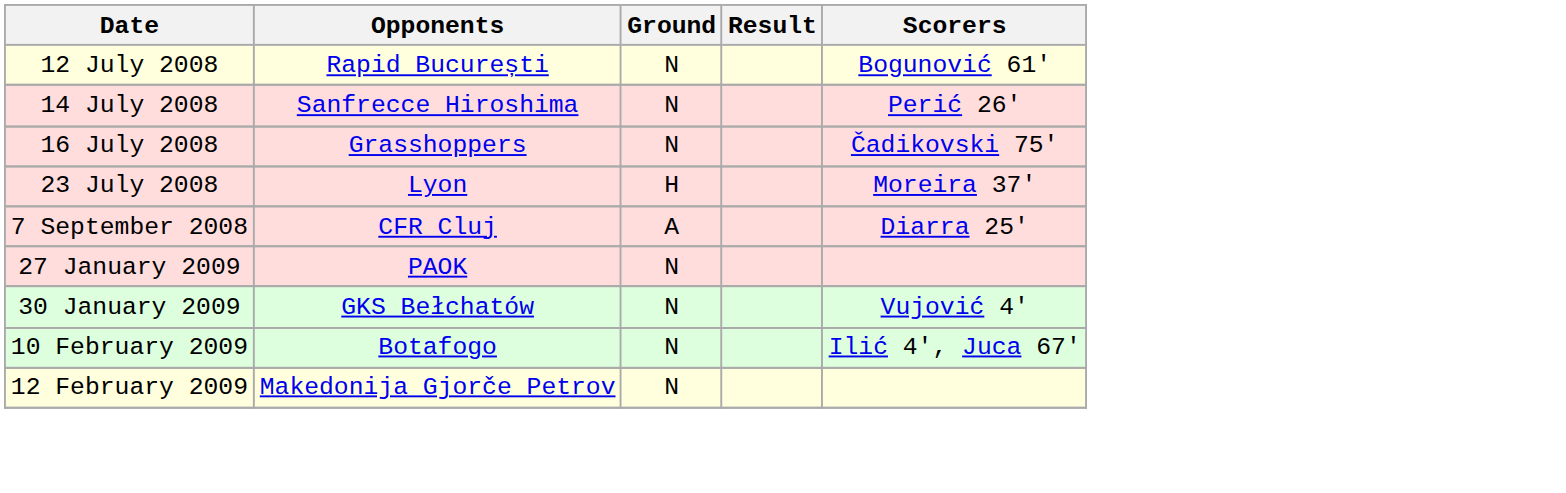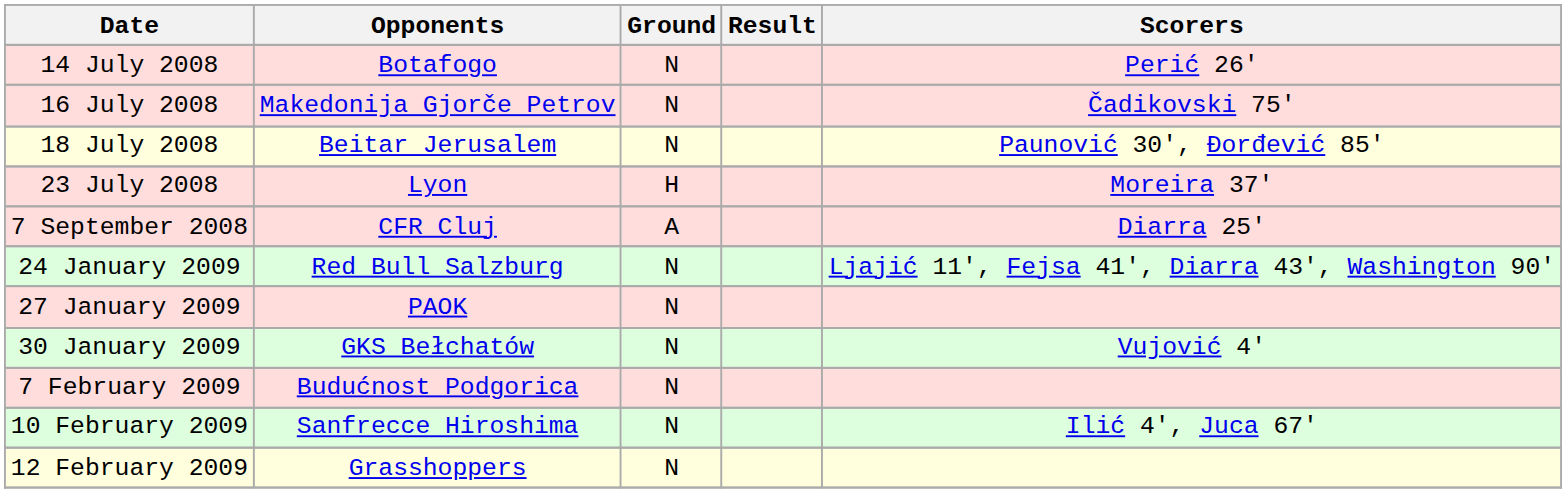- row: 12 July 2008 | Rapid București | N | Bogunović 61'
14 July 2008 | Opponents: Sanfrecce Hiroshima -> Botafogo
16 July 2008 | Opponents: Grasshoppers -> Makedonija Gjorče Petrov
+ row: 18 July 2008 | Beitar Jerusalem | N | Paunović 30', Đorđević 85'
+ row: 24 January 2009 | Red Bull Salzburg | N | Ljajić 11', Fejsa 41', Diarra 43', Washington 90'
+ row: 7 February 2009 | Budućnost Podgorica | N
10 February 2009 | Opponents: Botafogo -> Sanfrecce Hiroshima
12 February 2009 | Opponents: Makedonija Gjorče Petrov -> Grasshoppers
